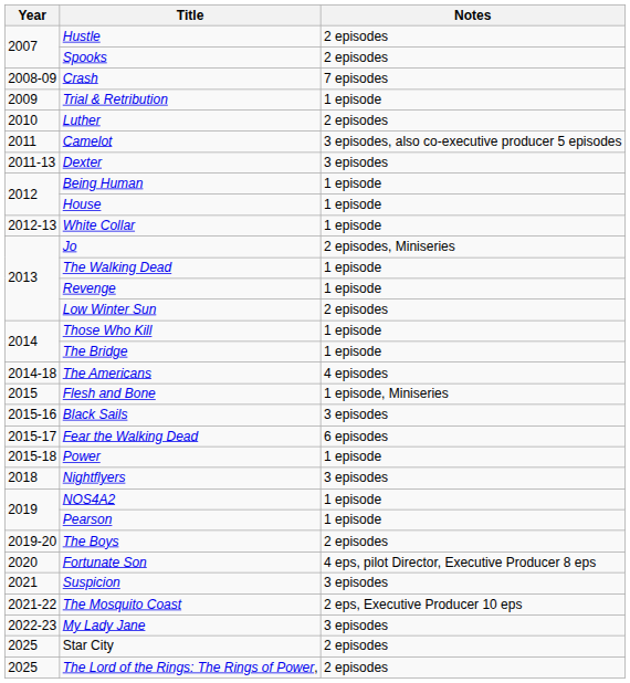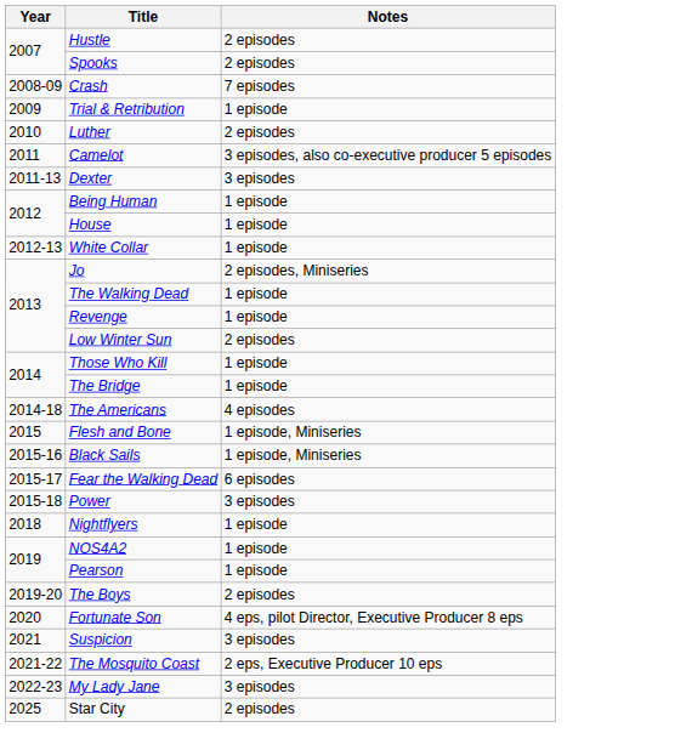Black Sails | Notes: 3 episodes -> 1 episode, Miniseries
Power | Notes: 1 episode -> 3 episodes
Nightflyers | Notes: 3 episodes -> 1 episode
- row: 2025 | The Lord of the Rings: The Rings of Power, | 2 episodes
